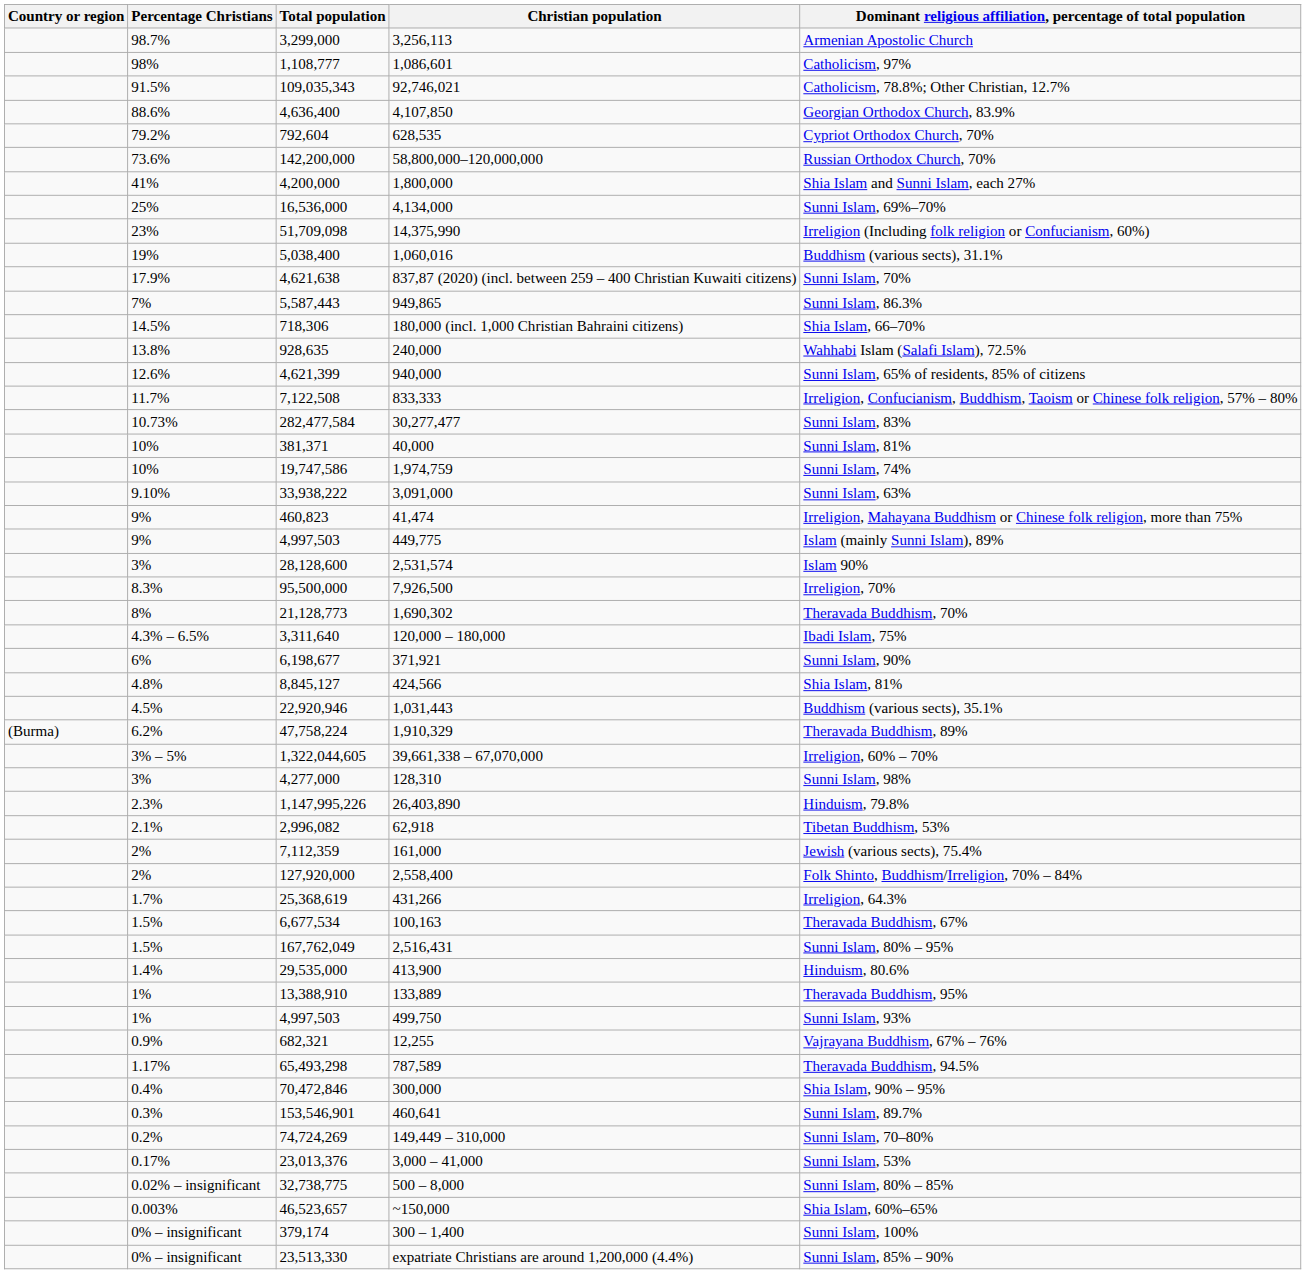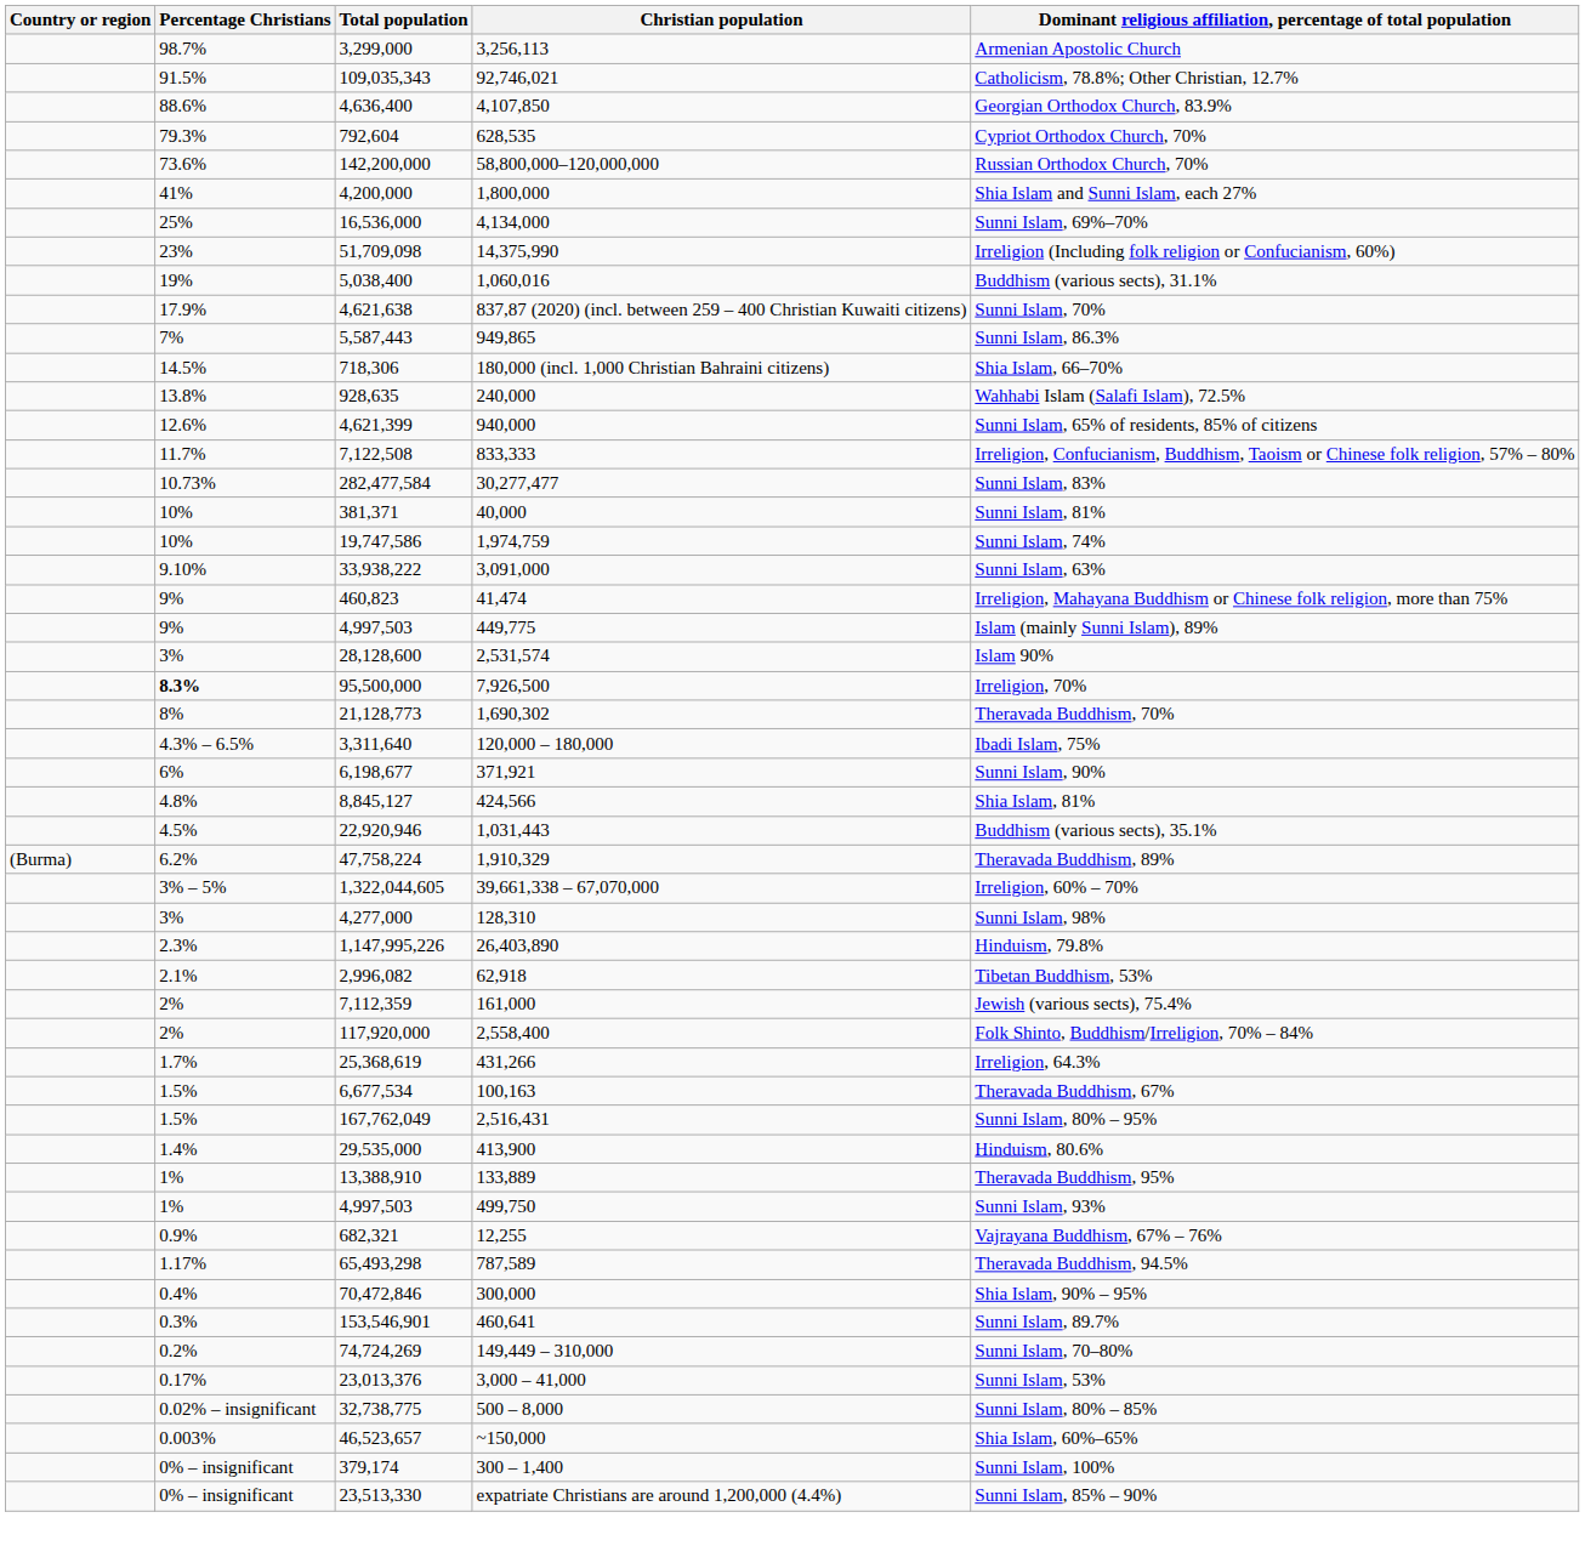- row: 98% | 1,108,777 | 1,086,601 | Catholicism, 97%
628,535 | Percentage Christians: 79.2% -> 79.3%
7,926,500 | Percentage Christians: normal -> bold
2,558,400 | Total population: 127,920,000 -> 117,920,000
